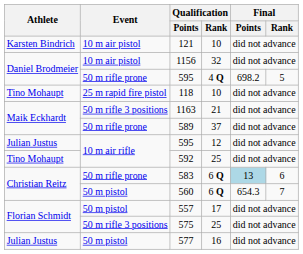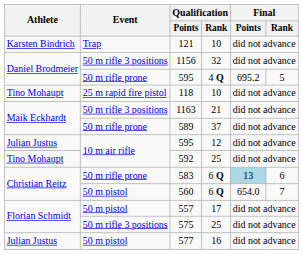121 | Event: 10 m air pistol -> Trap
1156 | Event: 10 m air pistol -> 50 m rifle 3 positions
595 / 4 Q | Final / Points: 698.2 -> 695.2
560 | Final / Points: 654.3 -> 654.0
